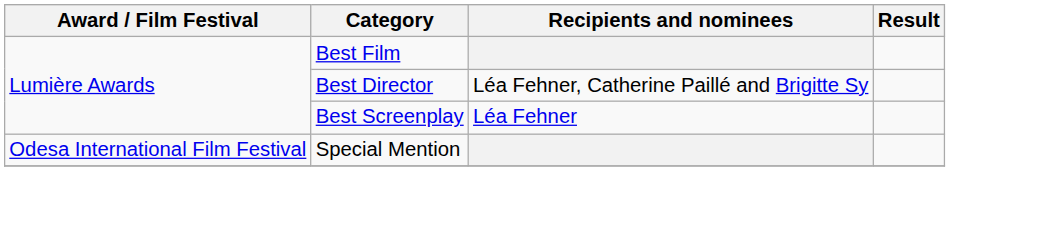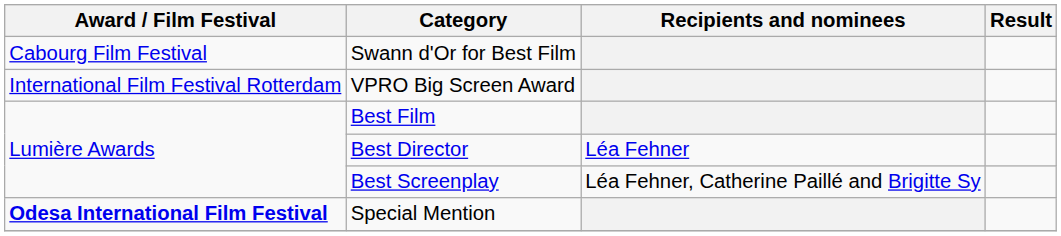+ row: Cabourg Film Festival | Swann d'Or for Best Film
+ row: International Film Festival Rotterdam | VPRO Big Screen Award
Best Director | Recipients and nominees: Léa Fehner, Catherine Paillé and Brigitte Sy -> Léa Fehner
Best Screenplay | Recipients and nominees: Léa Fehner -> Léa Fehner, Catherine Paillé and Brigitte Sy
Special Mention | Award / Film Festival: normal -> bold
